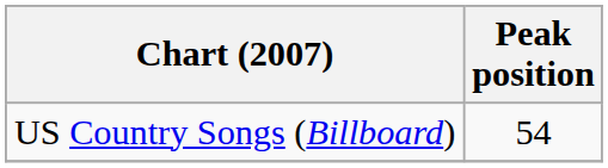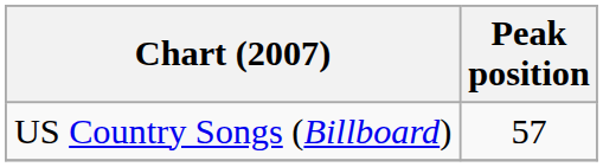US Country Songs (Billboard) | Peak position: 54 -> 57
